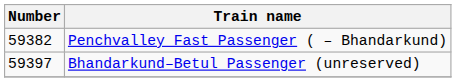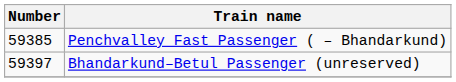Penchvalley Fast Passenger ( – Bhandarkund) | Number: 59382 -> 59385
